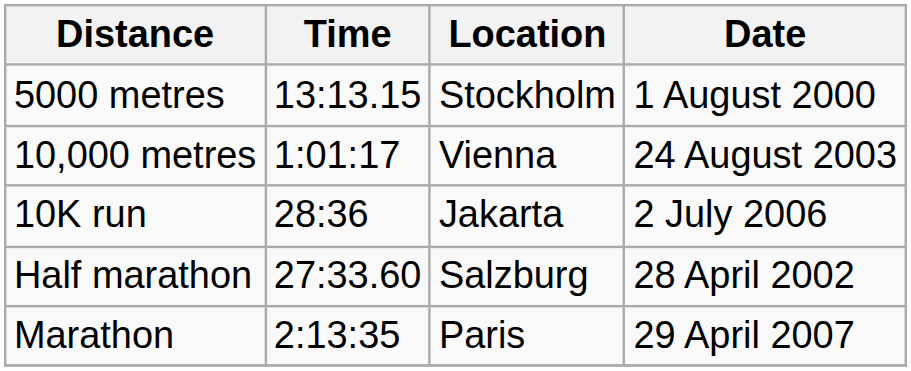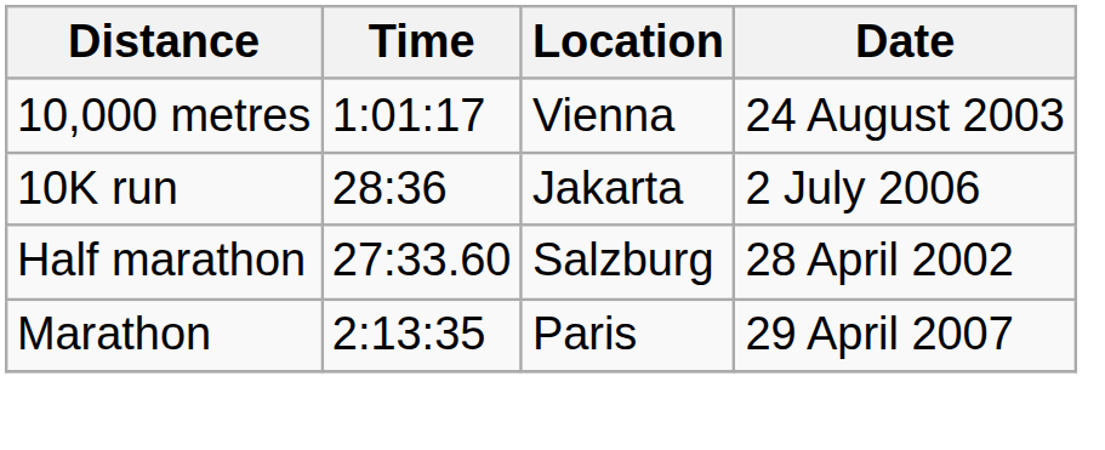- row: 5000 metres | 13:13.15 | Stockholm | 1 August 2000
